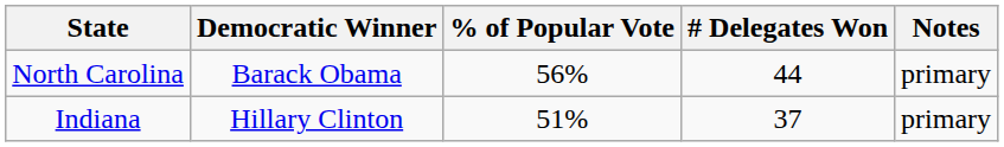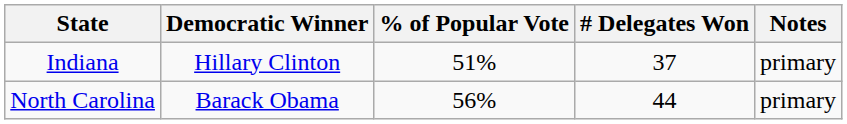rows swapped: Indiana <-> North Carolina
